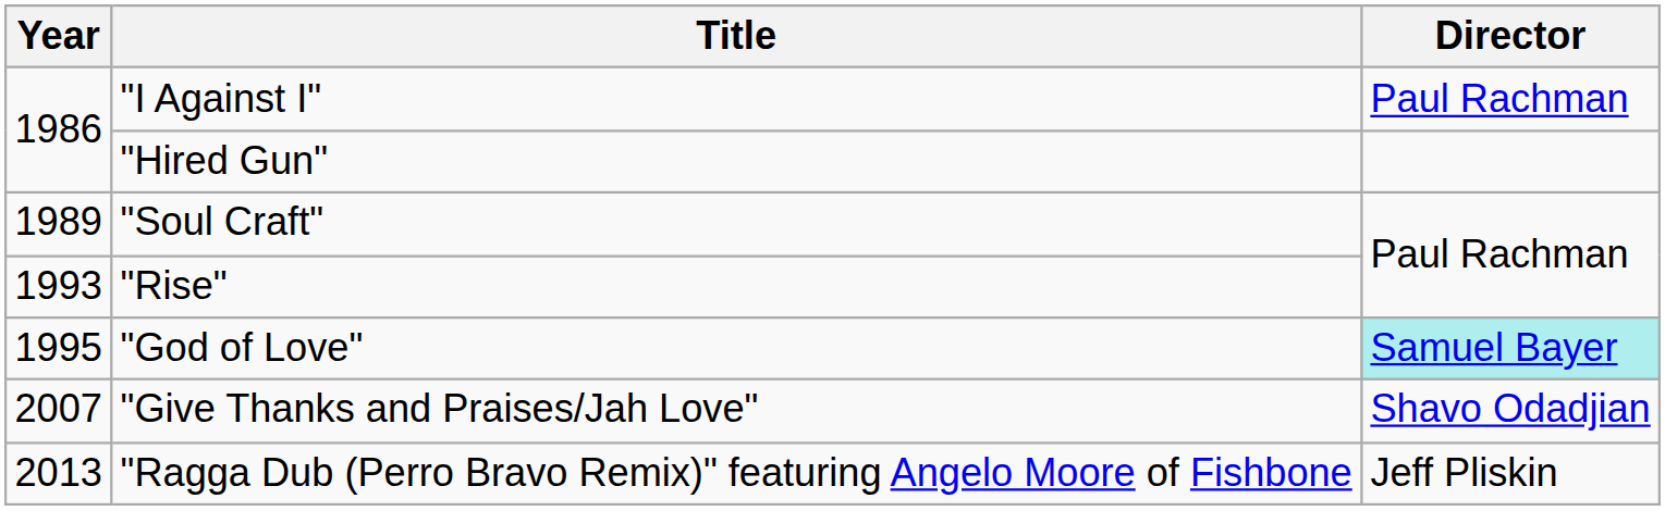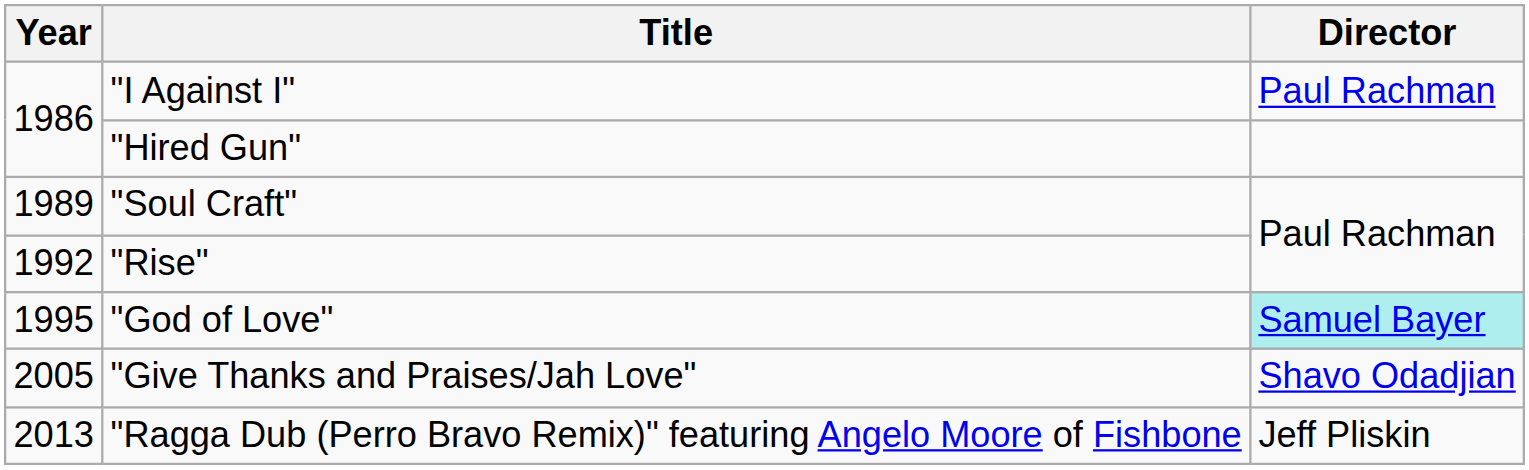"Rise" | Year: 1993 -> 1992
"Give Thanks and Praises/Jah Love" | Year: 2007 -> 2005
